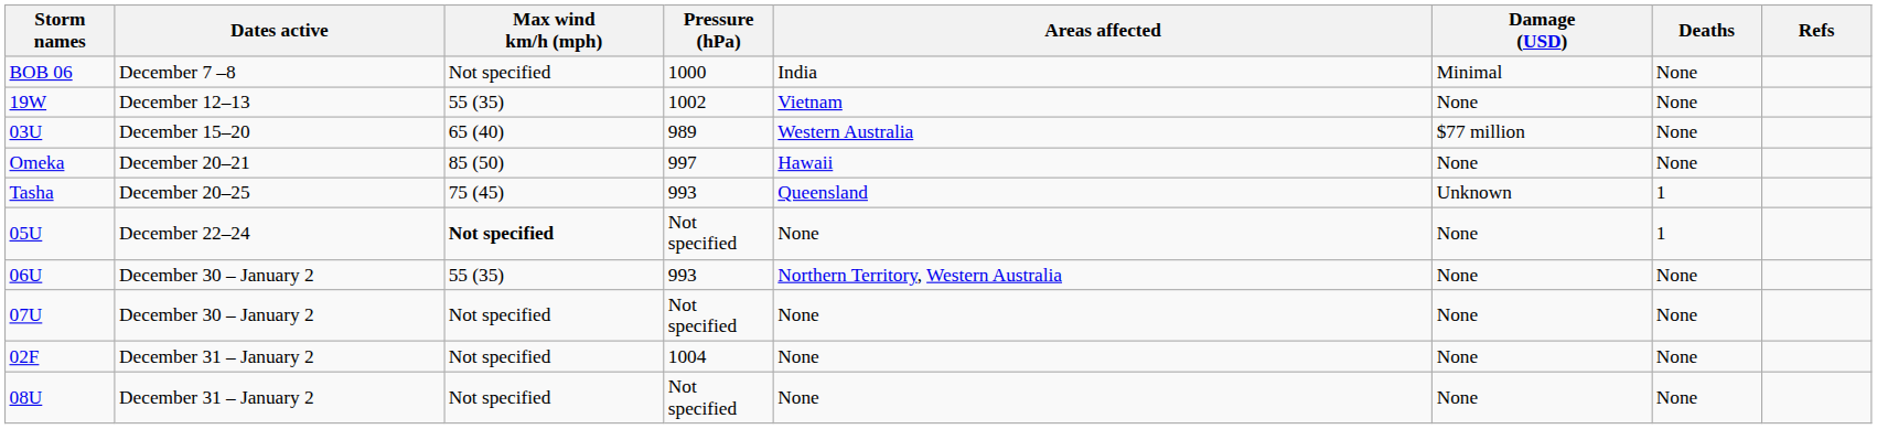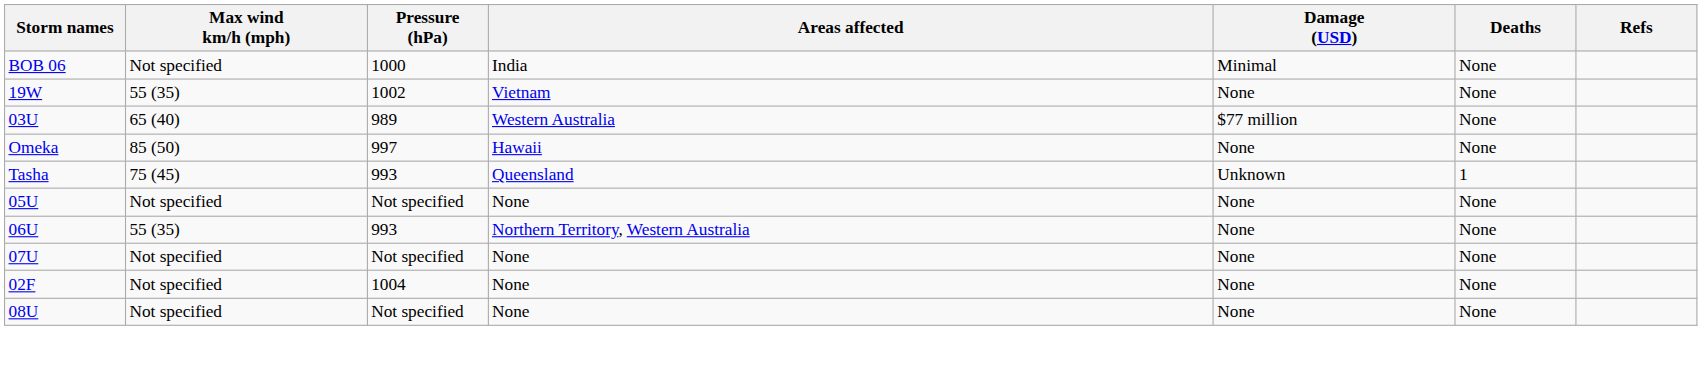- column: Dates active | December 7 –8 | December 12–13 | December 15–20 | December 20–21 | December 20–25 | December 22–24 | December 30 – January 2 | December 30 – January 2 | December 31 – January 2 | December 31 – January 2
05U | Max wind km/h (mph): bold -> normal
05U | Deaths: 1 -> None
